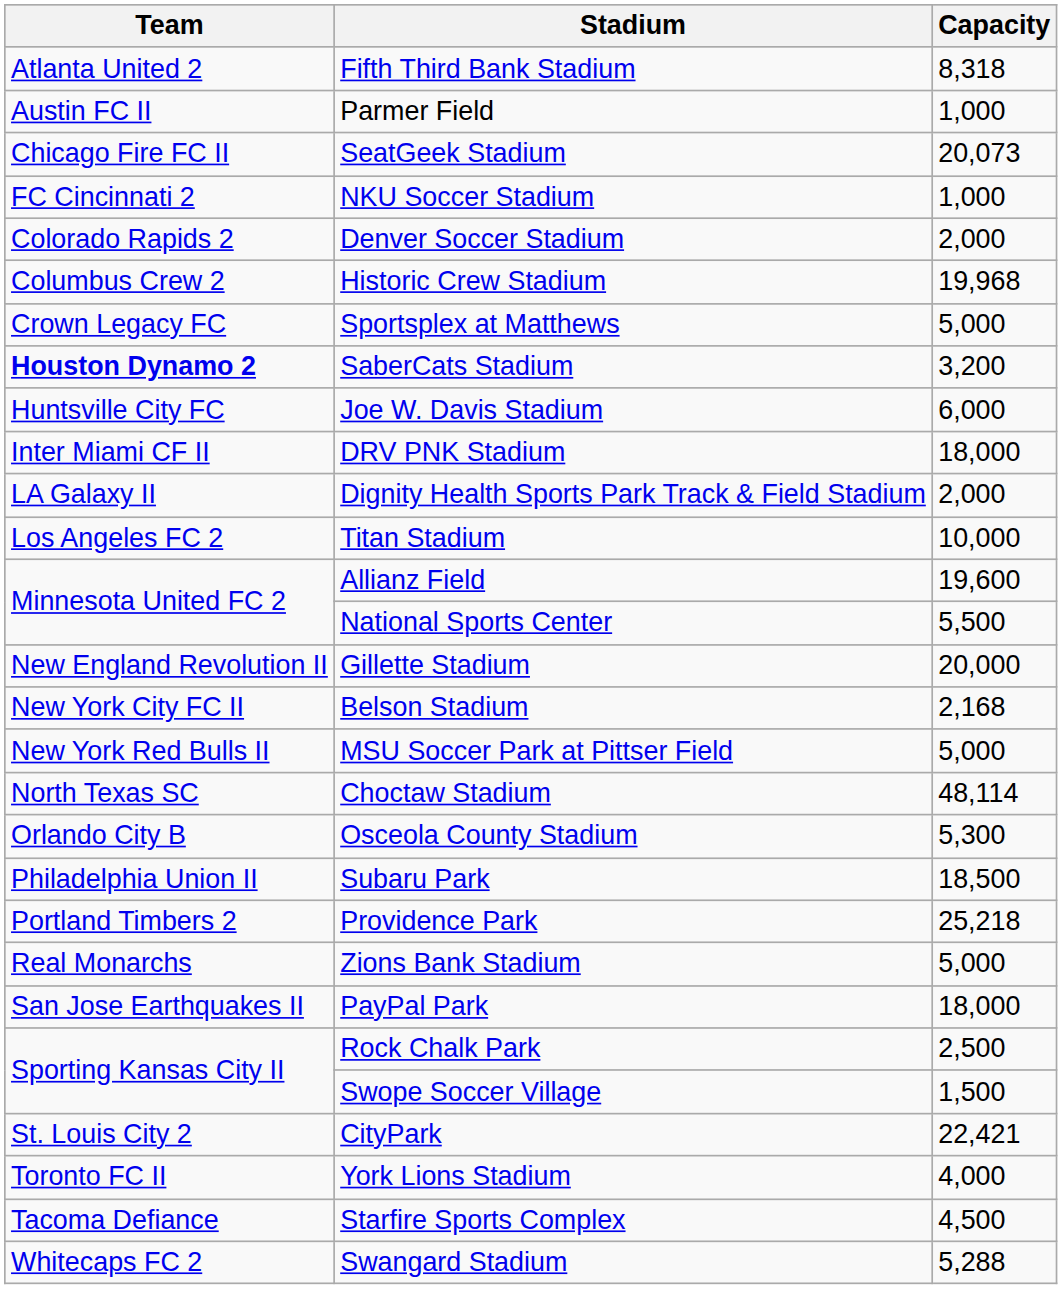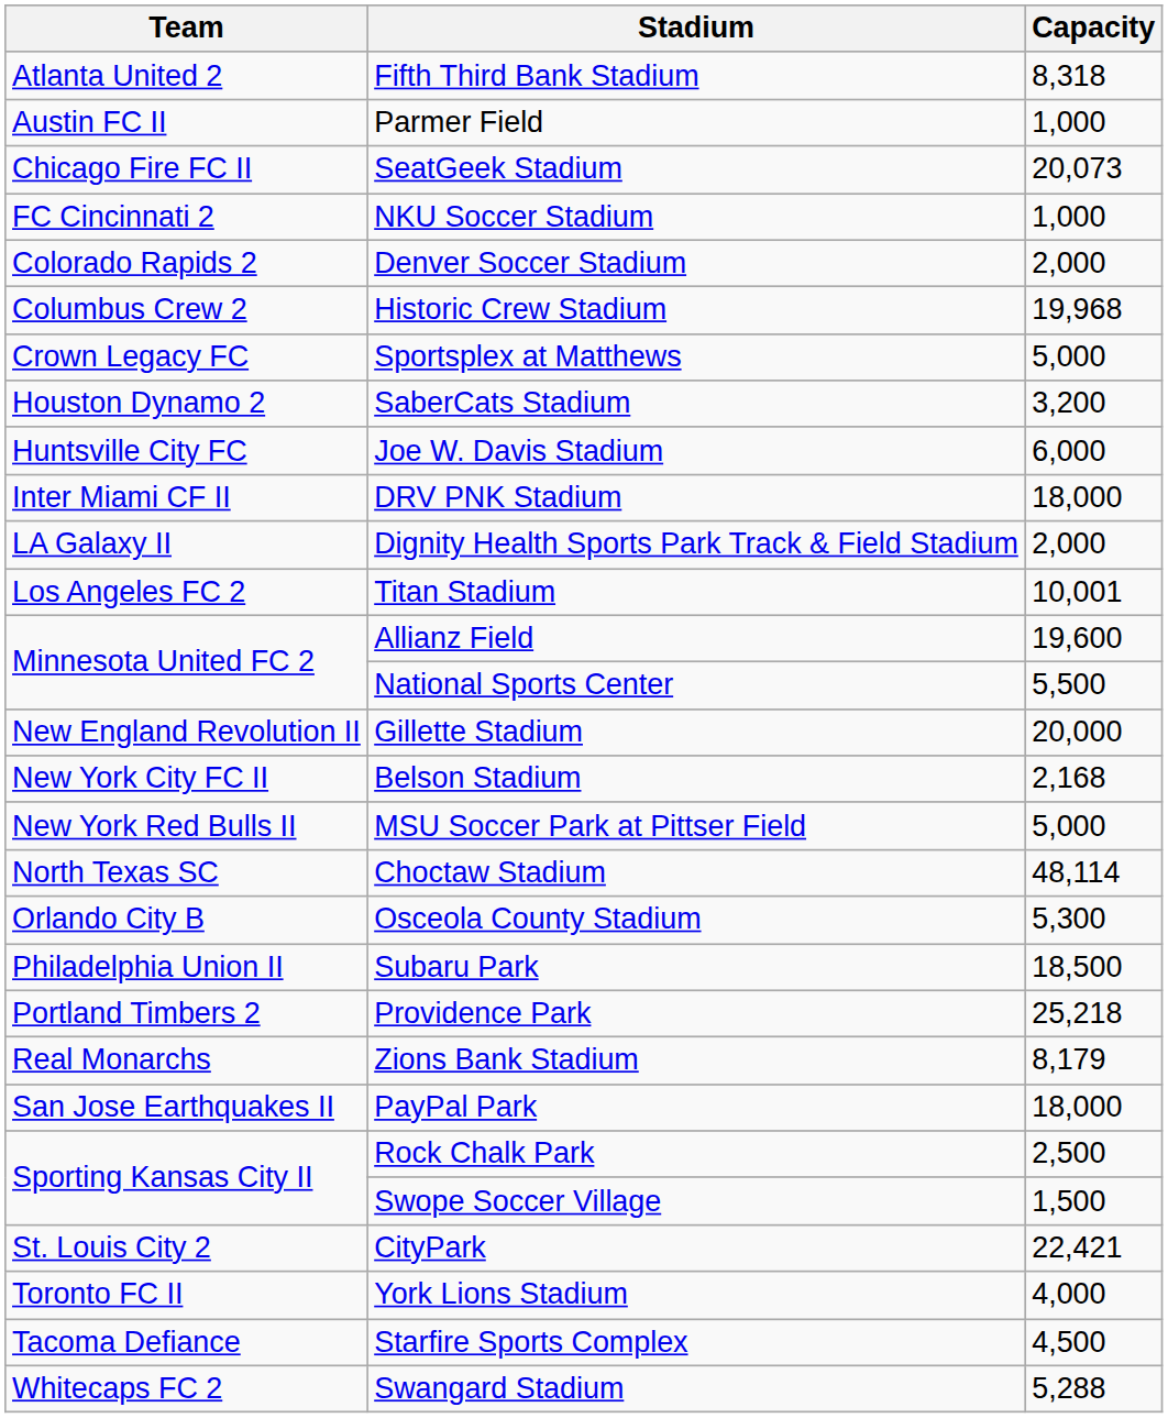SaberCats Stadium | Team: bold -> normal
Titan Stadium | Capacity: 10,000 -> 10,001
Zions Bank Stadium | Capacity: 5,000 -> 8,179
